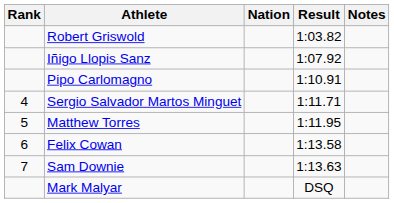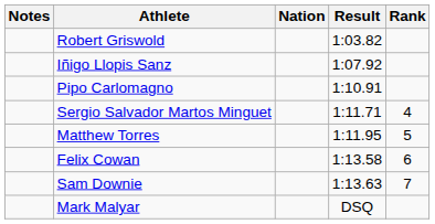columns swapped: Rank <-> Notes
